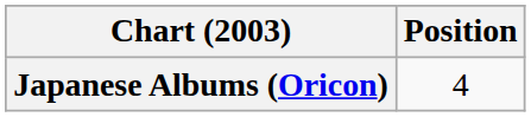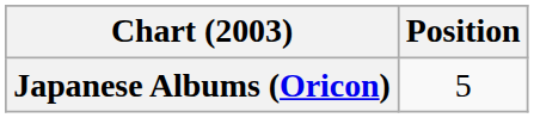Japanese Albums (Oricon) | Position: 4 -> 5
